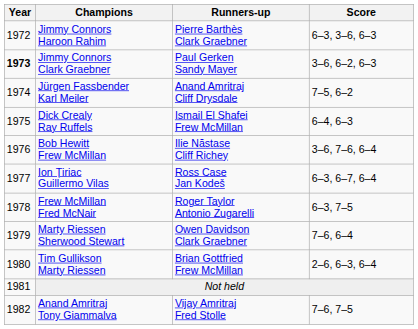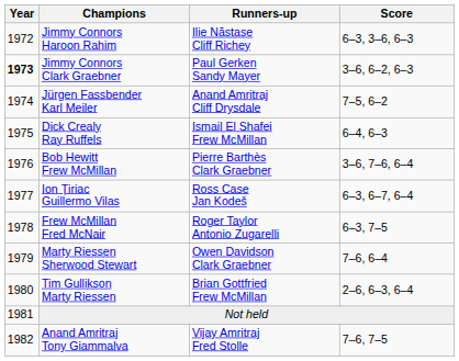Jimmy Connors Haroon Rahim | Runners-up: Pierre Barthès Clark Graebner -> Ilie Năstase Cliff Richey
Bob Hewitt Frew McMillan | Runners-up: Ilie Năstase Cliff Richey -> Pierre Barthès Clark Graebner
